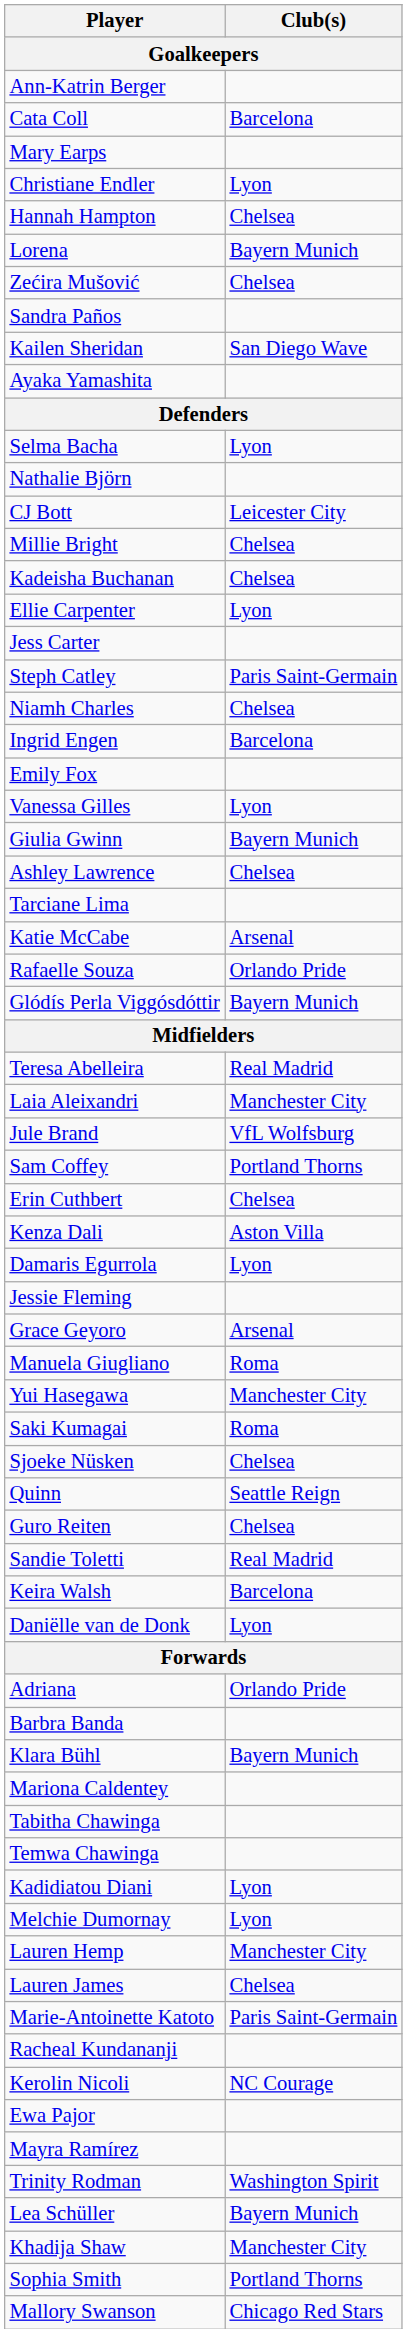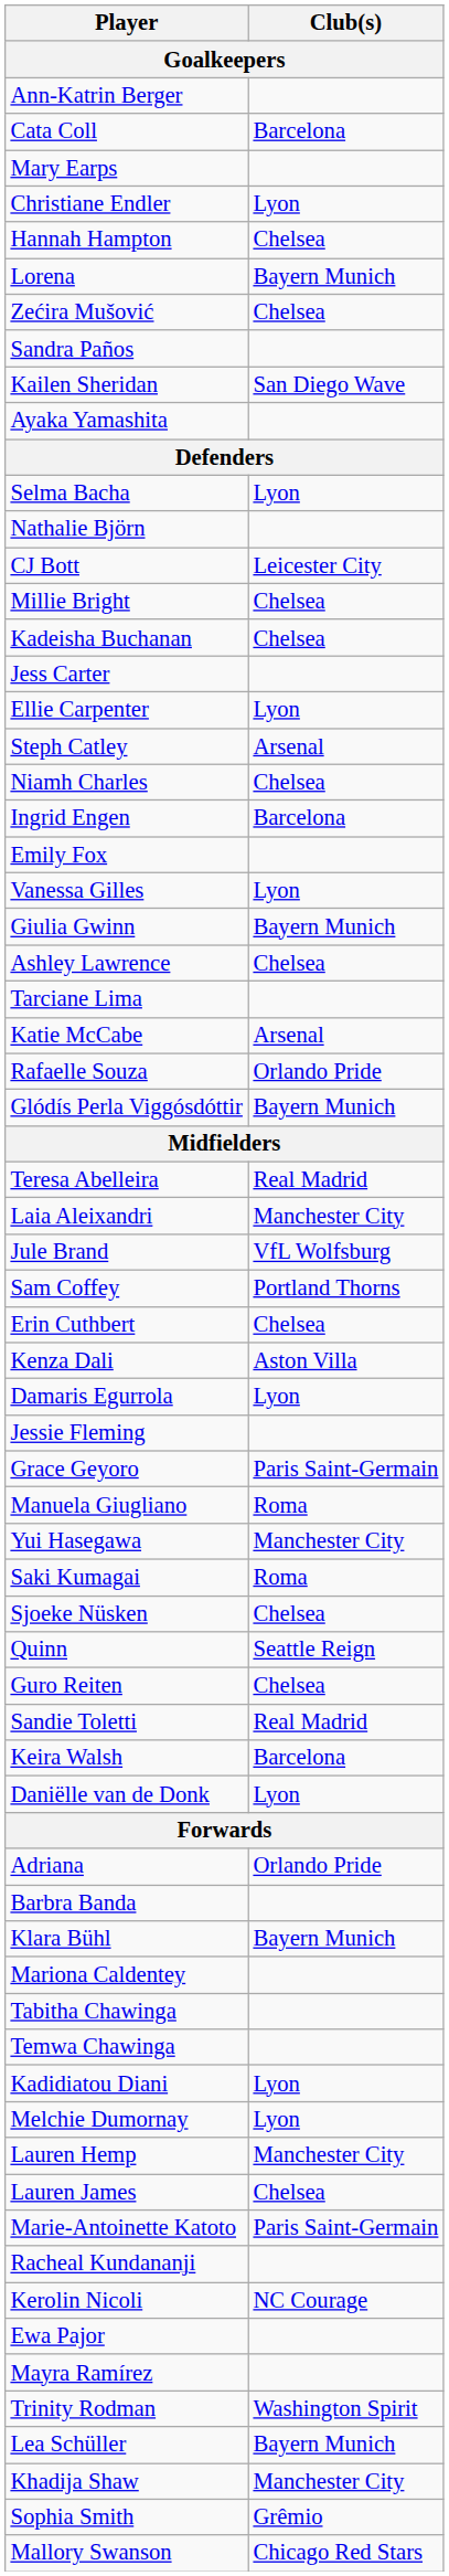rows swapped: Ellie Carpenter <-> Jess Carter
Steph Catley | Club(s): Paris Saint-Germain -> Arsenal
Grace Geyoro | Club(s): Arsenal -> Paris Saint-Germain
Sophia Smith | Club(s): Portland Thorns -> Grêmio
